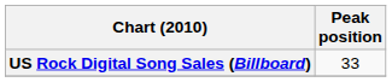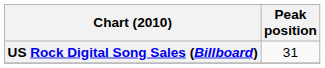US Rock Digital Song Sales (Billboard) | Peak position: 33 -> 31
